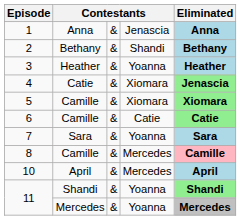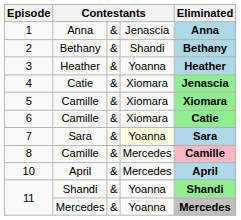6 | column 4: Catie -> Xiomara
7 | column 4: no background -> lightyellow background
